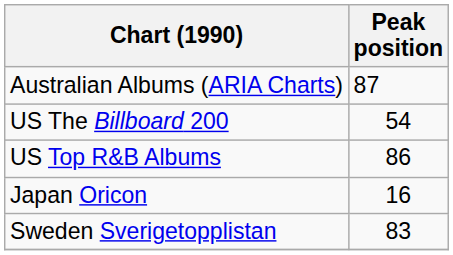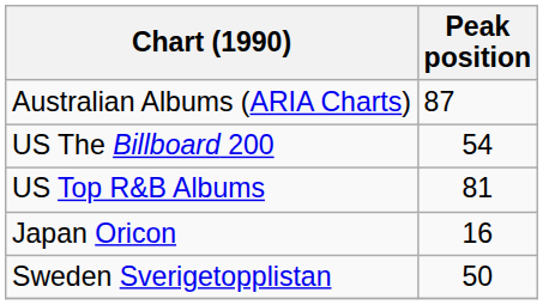US Top R&B Albums | Peak position: 86 -> 81
Sweden Sverigetopplistan | Peak position: 83 -> 50
